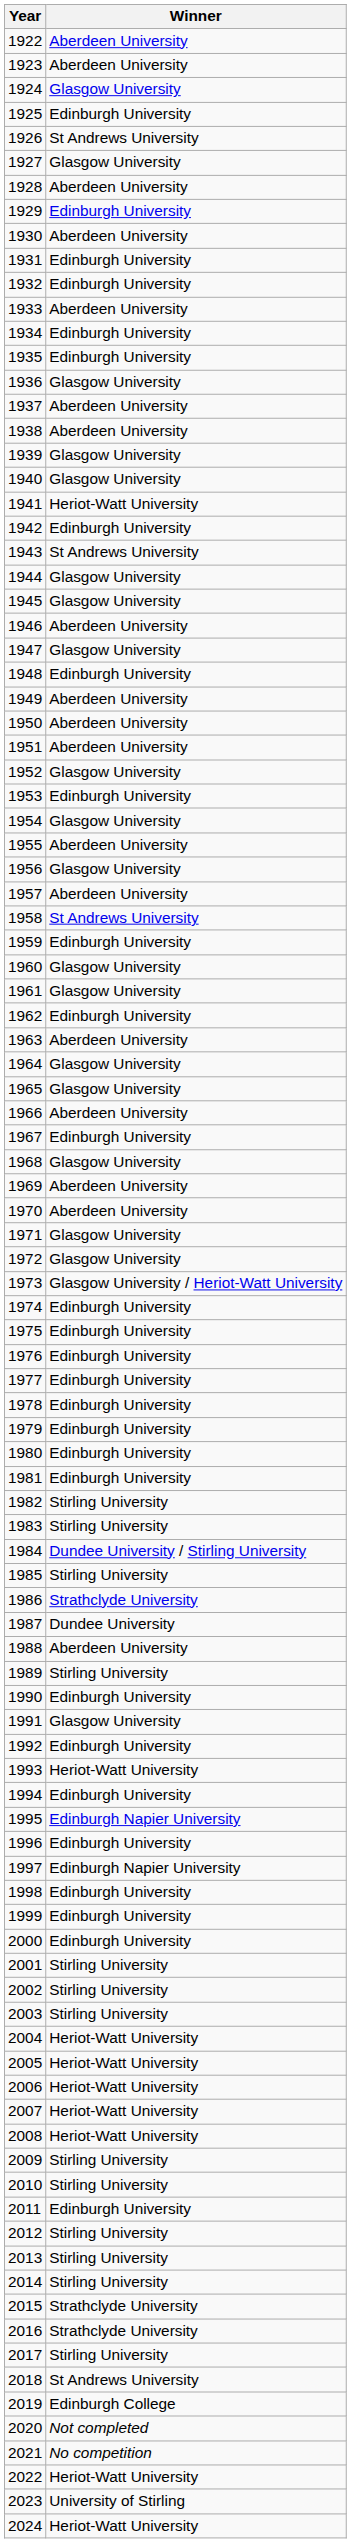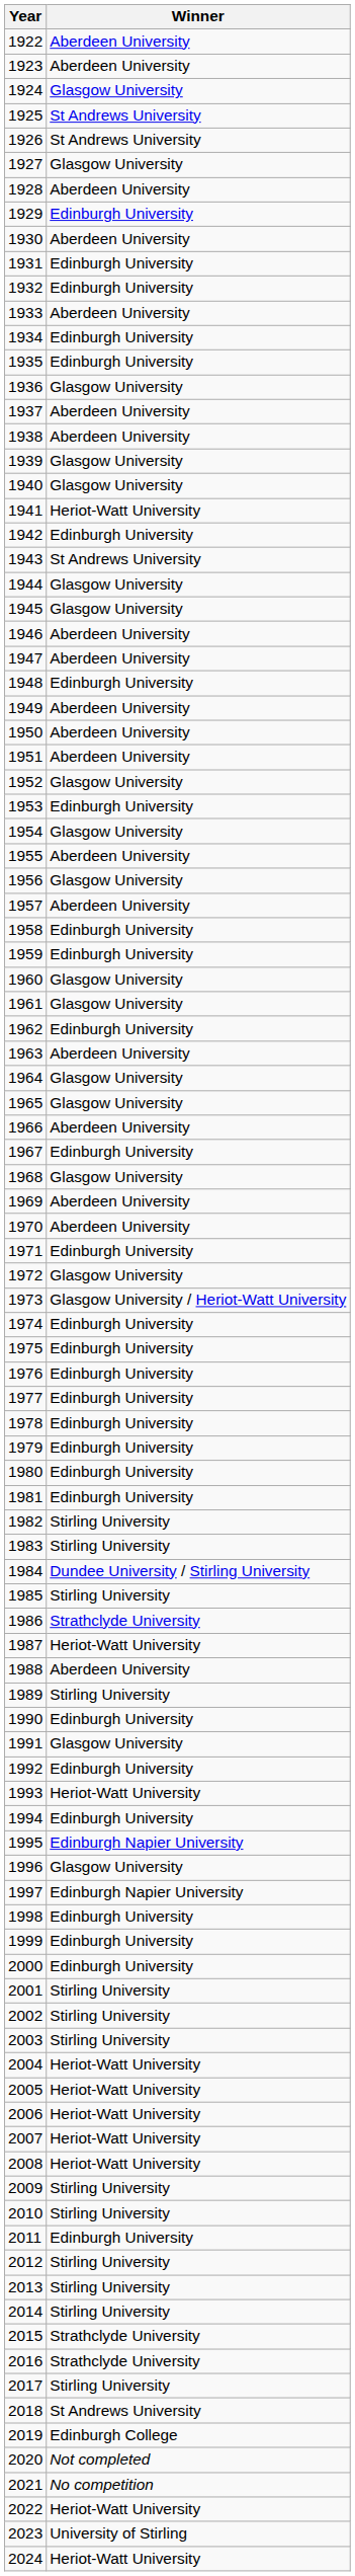1925 | Winner: Edinburgh University -> St Andrews University
1947 | Winner: Glasgow University -> Aberdeen University
1958 | Winner: St Andrews University -> Edinburgh University
1971 | Winner: Glasgow University -> Edinburgh University
1987 | Winner: Dundee University -> Heriot-Watt University
1996 | Winner: Edinburgh University -> Glasgow University
